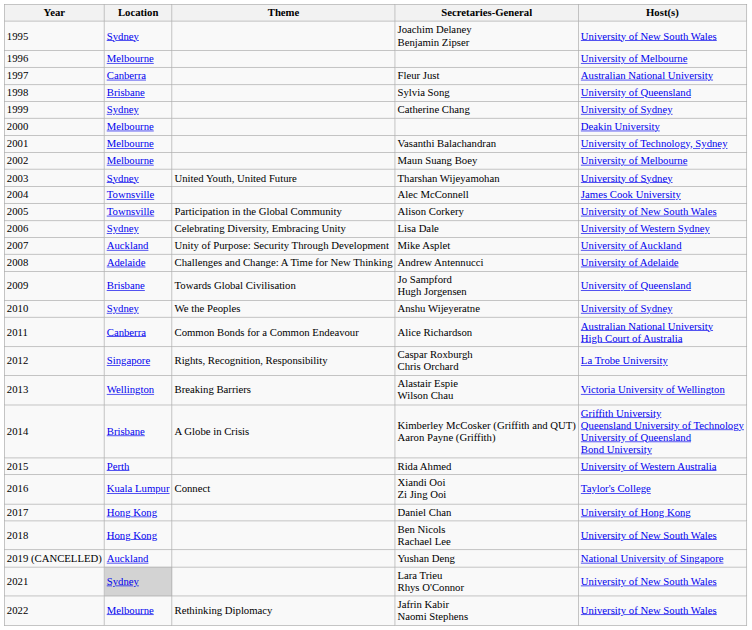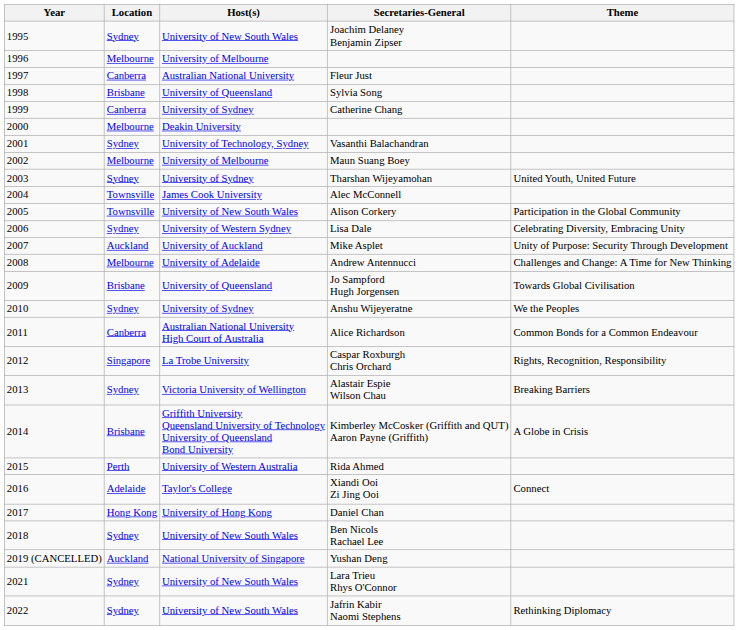columns swapped: Host(s) <-> Theme
Catherine Chang | Location: Sydney -> Canberra
Vasanthi Balachandran | Location: Melbourne -> Sydney
Andrew Antennucci | Location: Adelaide -> Melbourne
Alastair Espie Wilson Chau | Location: Wellington -> Sydney
Xiandi Ooi Zi Jing Ooi | Location: Kuala Lumpur -> Adelaide
Ben Nicols Rachael Lee | Location: Hong Kong -> Sydney
Lara Trieu Rhys O'Connor | Location: lightgrey background -> no background
Jafrin Kabir Naomi Stephens | Location: Melbourne -> Sydney
